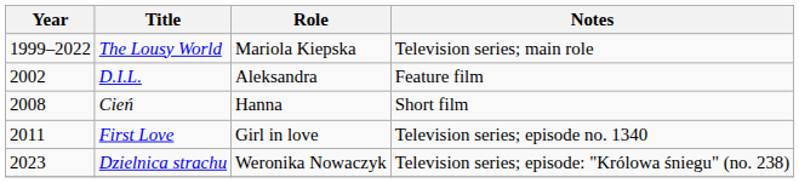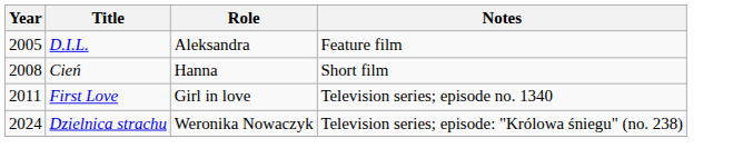- row: 1999–2022 | The Lousy World | Mariola Kiepska | Television series; main role
D.I.L. | Year: 2002 -> 2005
Dzielnica strachu | Year: 2023 -> 2024
